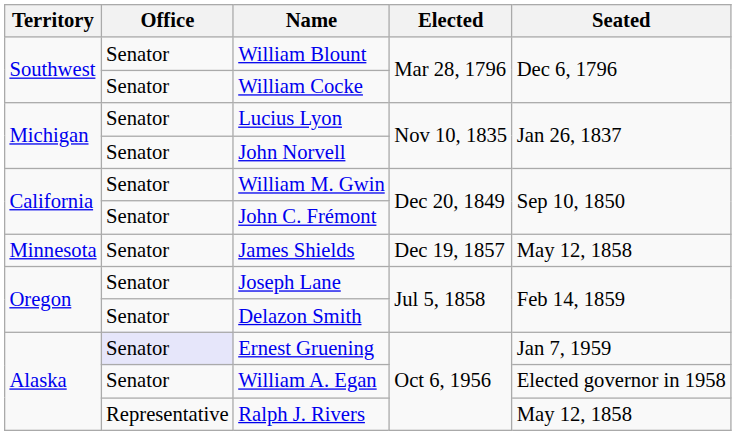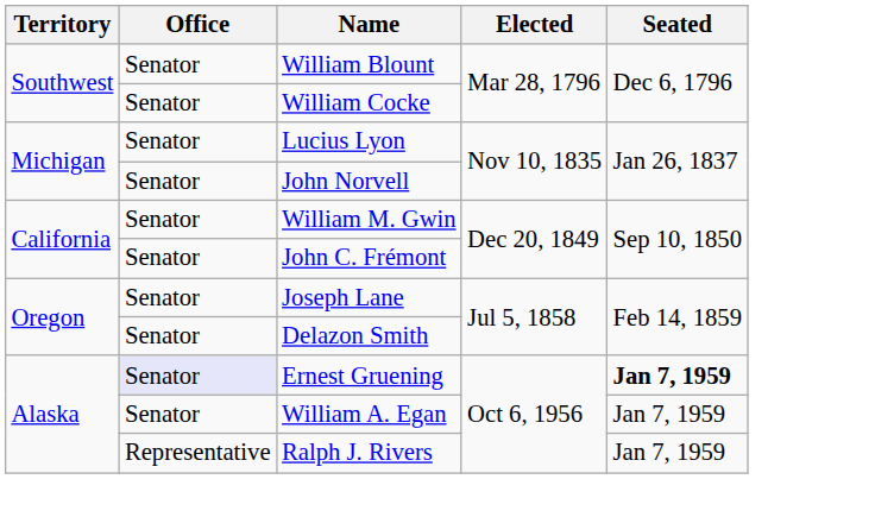- row: Minnesota | Senator | James Shields | Dec 19, 1857 | May 12, 1858
Ernest Gruening | Seated: normal -> bold
William A. Egan | Seated: Elected governor in 1958 -> Jan 7, 1959
Ralph J. Rivers | Seated: May 12, 1858 -> Jan 7, 1959
